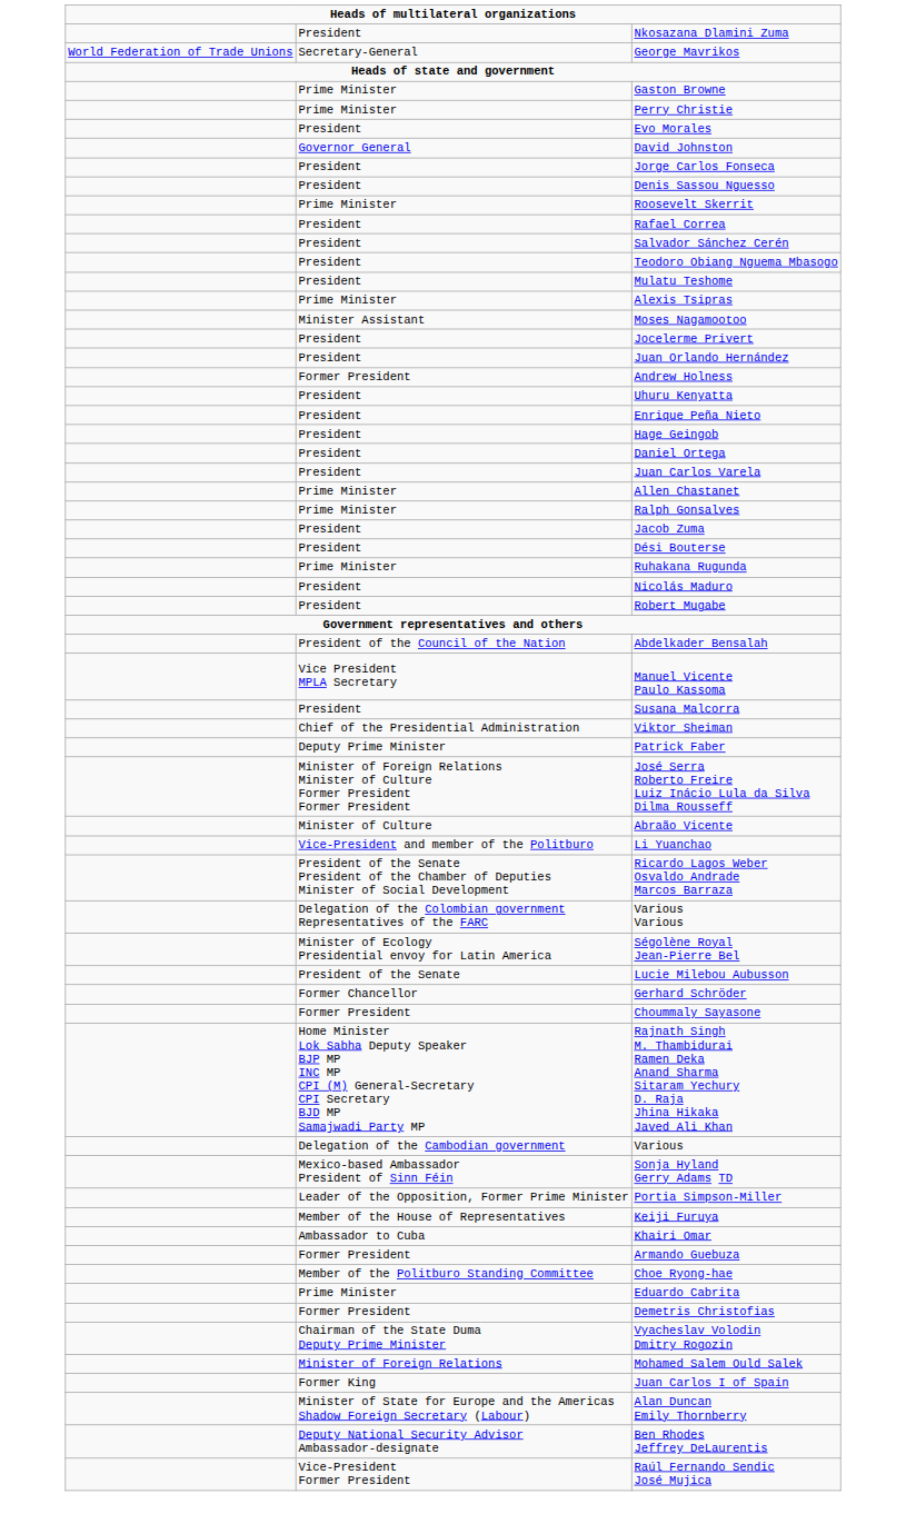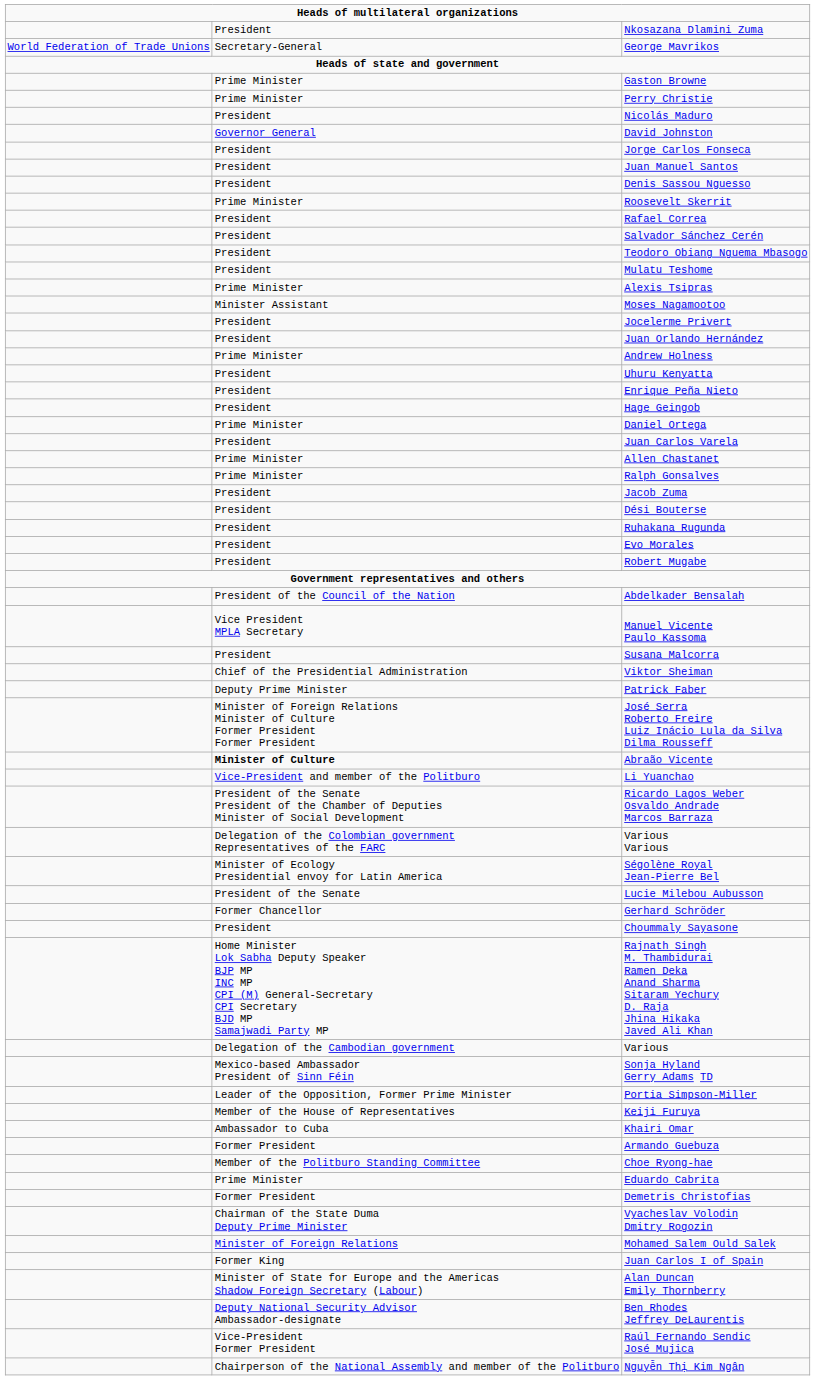rows swapped: Evo Morales <-> Nicolás Maduro
+ row: President | Juan Manuel Santos
Andrew Holness | column 2: Former President -> Prime Minister
Daniel Ortega | column 2: President -> Prime Minister
Ruhakana Rugunda | column 2: Prime Minister -> President
Abraão Vicente | column 2: normal -> bold
Choummaly Sayasone | column 2: Former President -> President
+ row: Chairperson of the National Assembly and member of the Politburo | Nguyễn Thị Kim Ngân
